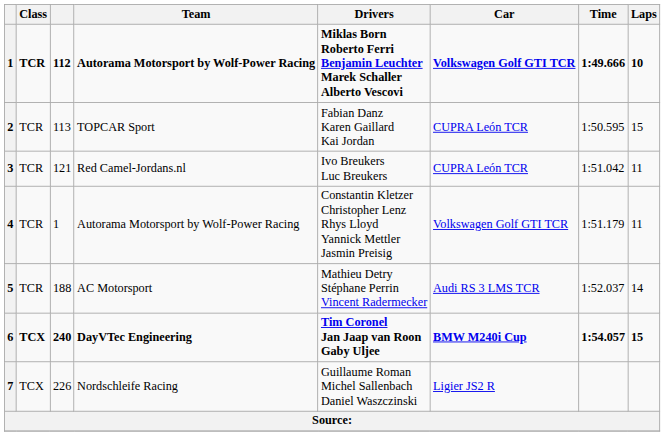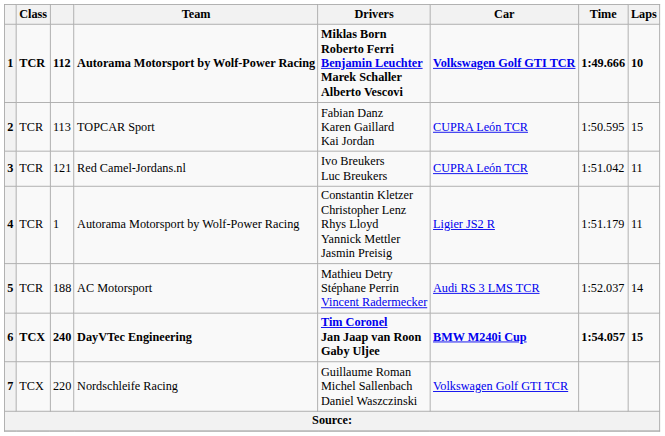4 | Car: Volkswagen Golf GTI TCR -> Ligier JS2 R
7 | column 3: 226 -> 220
7 | Car: Ligier JS2 R -> Volkswagen Golf GTI TCR
